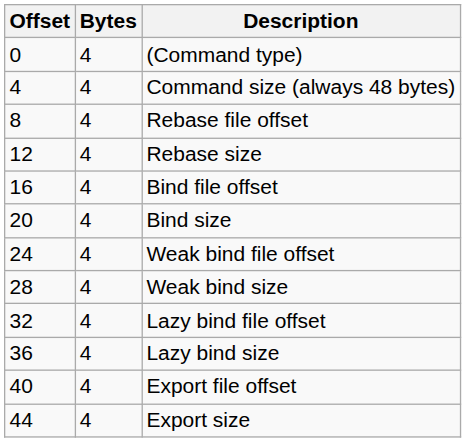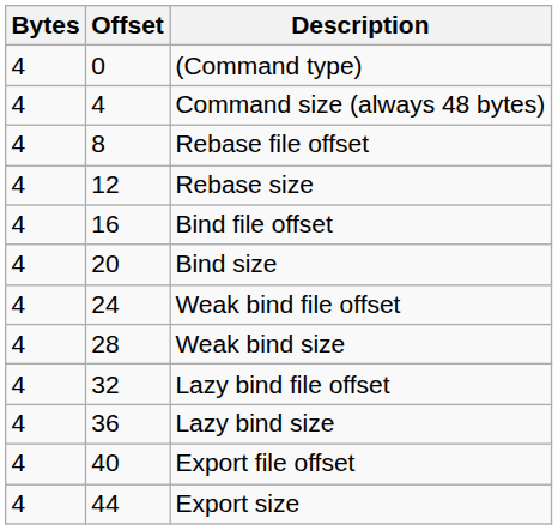columns swapped: Offset <-> Bytes
